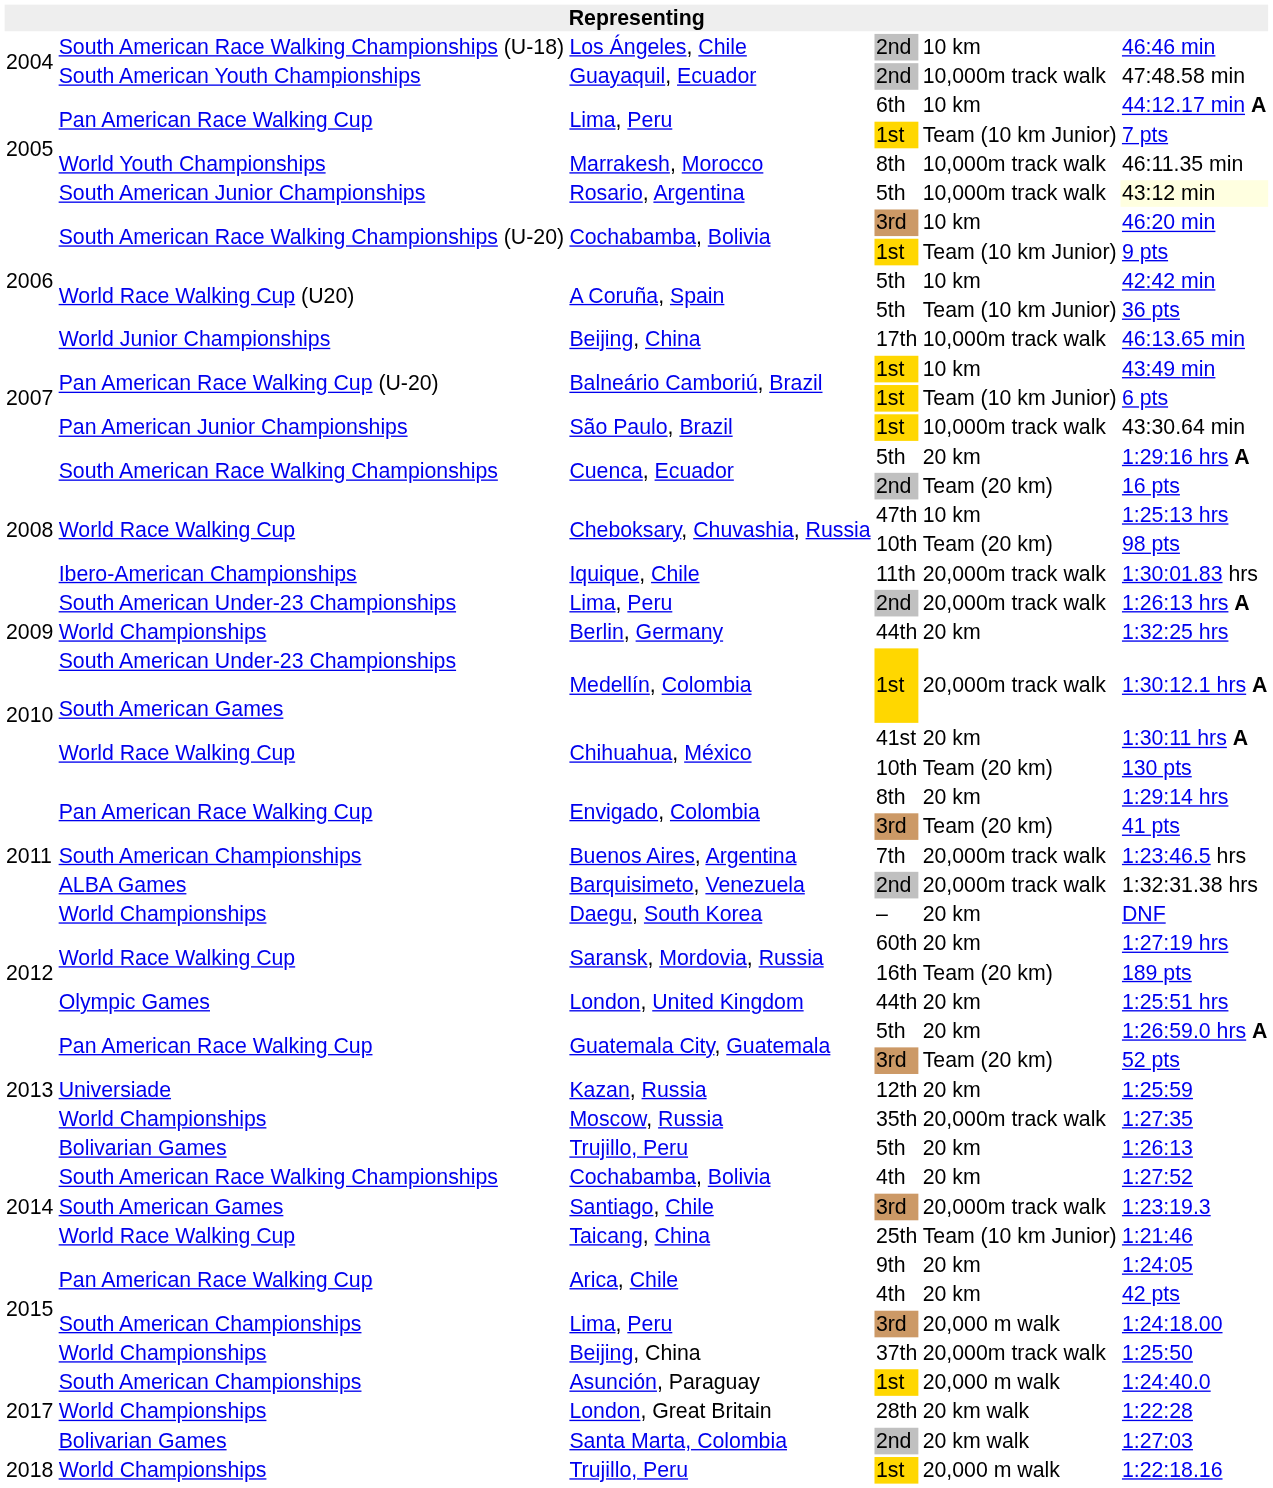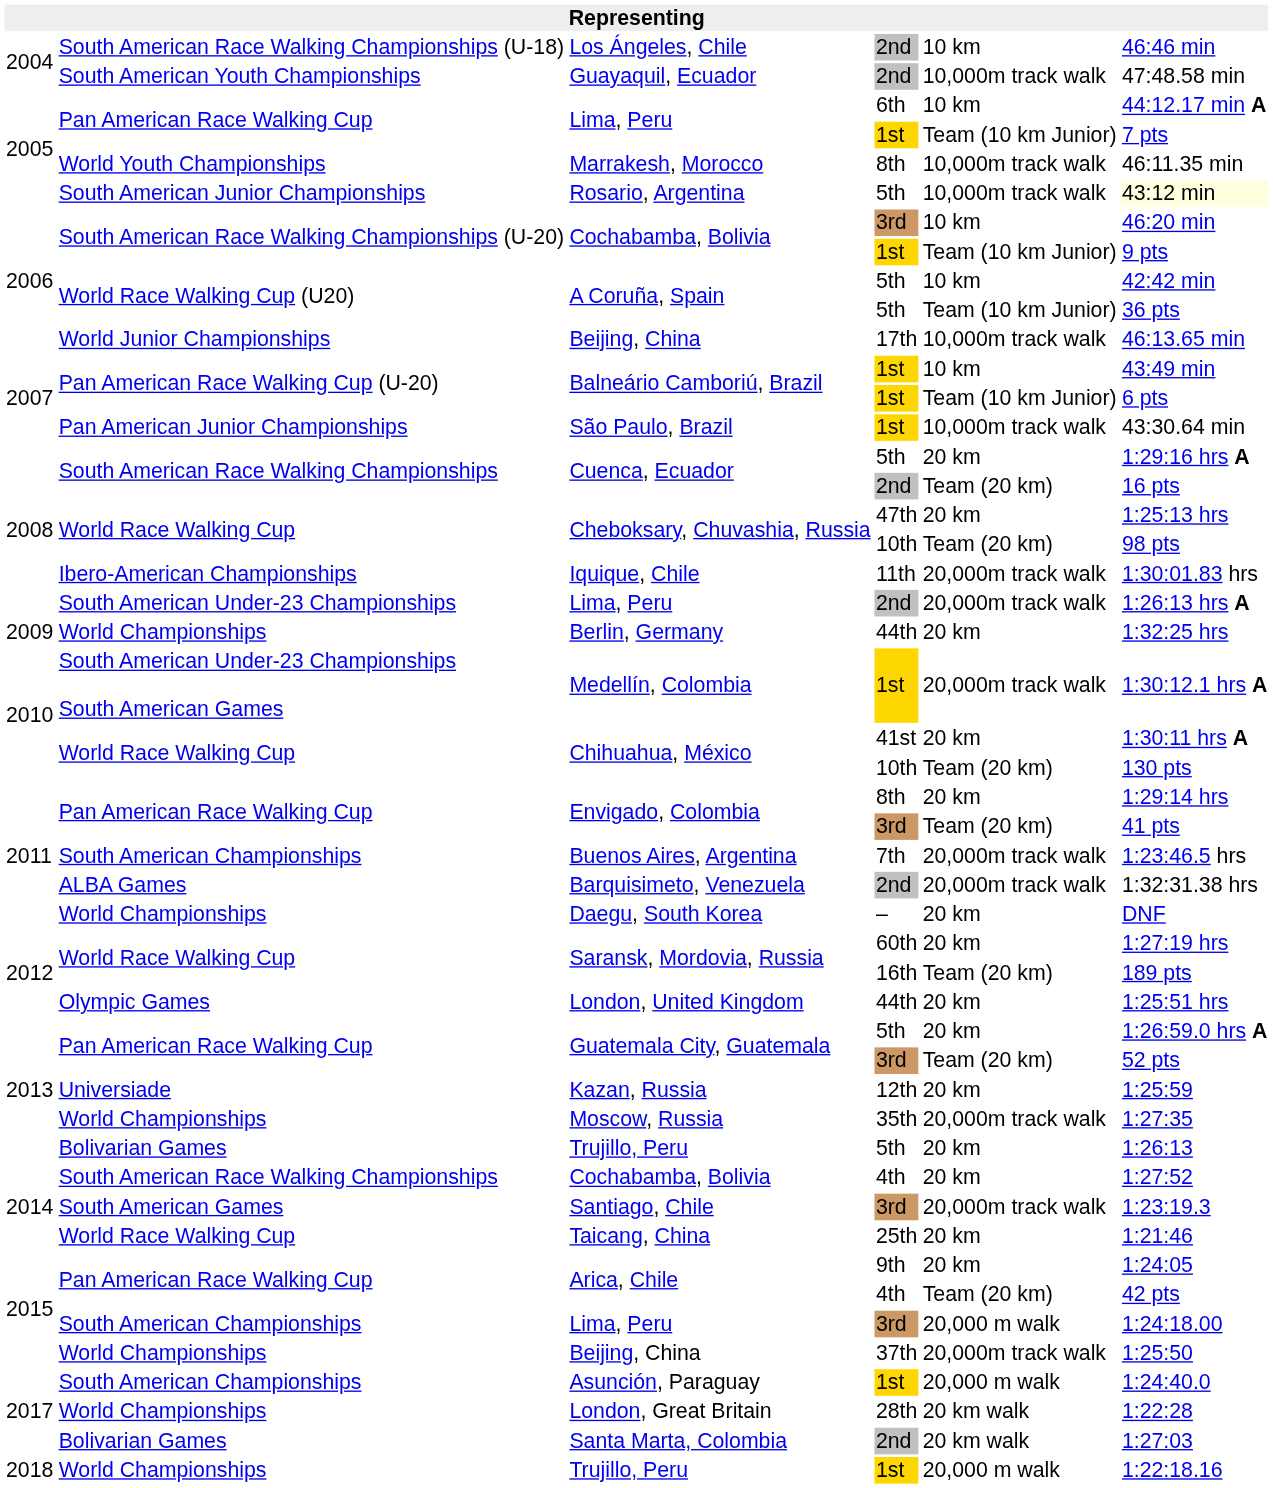Cheboksary, Chuvashia, Russia / 47th | column 5: 10 km -> 20 km
Taicang, China | column 5: Team (10 km Junior) -> 20 km
Arica, Chile / 4th | column 5: 20 km -> Team (20 km)
